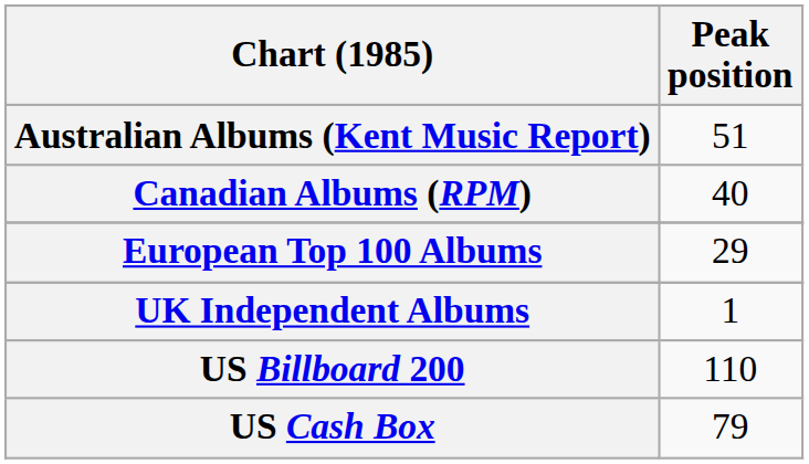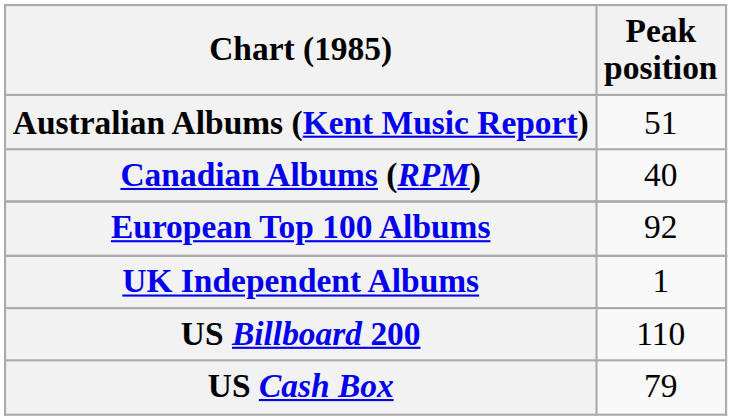European Top 100 Albums | Peak position: 29 -> 92
